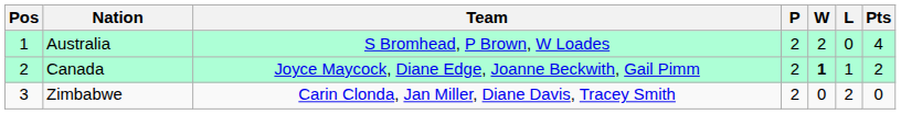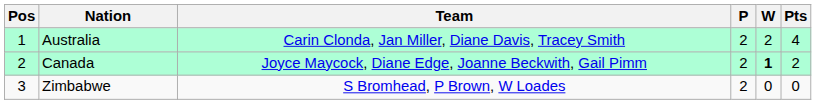- column: L | 0 | 1 | 2
Australia | Team: S Bromhead, P Brown, W Loades -> Carin Clonda, Jan Miller, Diane Davis, Tracey Smith
Zimbabwe | Team: Carin Clonda, Jan Miller, Diane Davis, Tracey Smith -> S Bromhead, P Brown, W Loades
